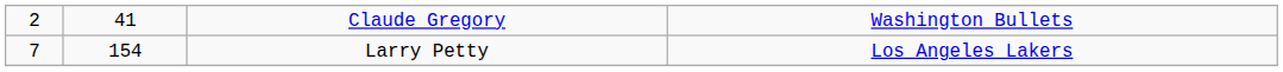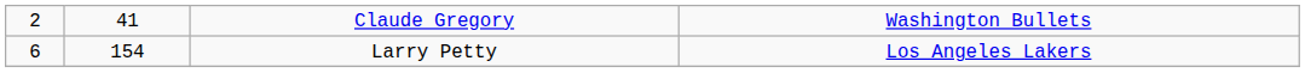Larry Petty | column 1: 7 -> 6
